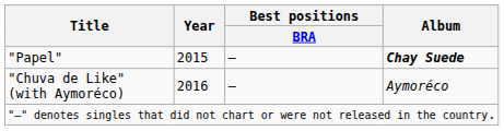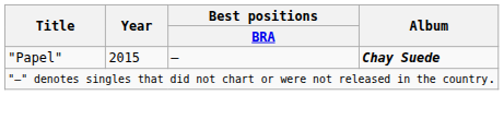- row: "Chuva de Like" (with Aymoréco) | 2016 | — | Aymoréco
